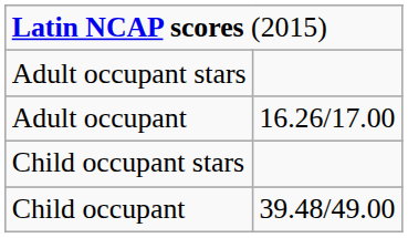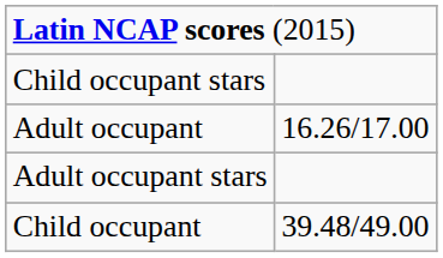rows swapped: Adult occupant stars <-> Child occupant stars
